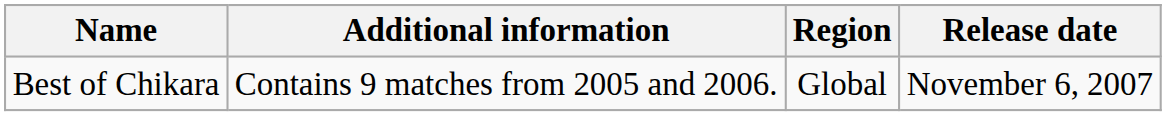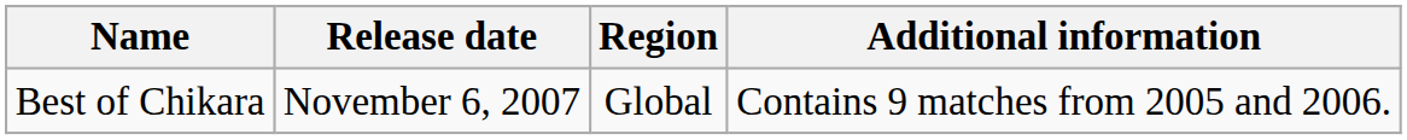columns swapped: Release date <-> Additional information
